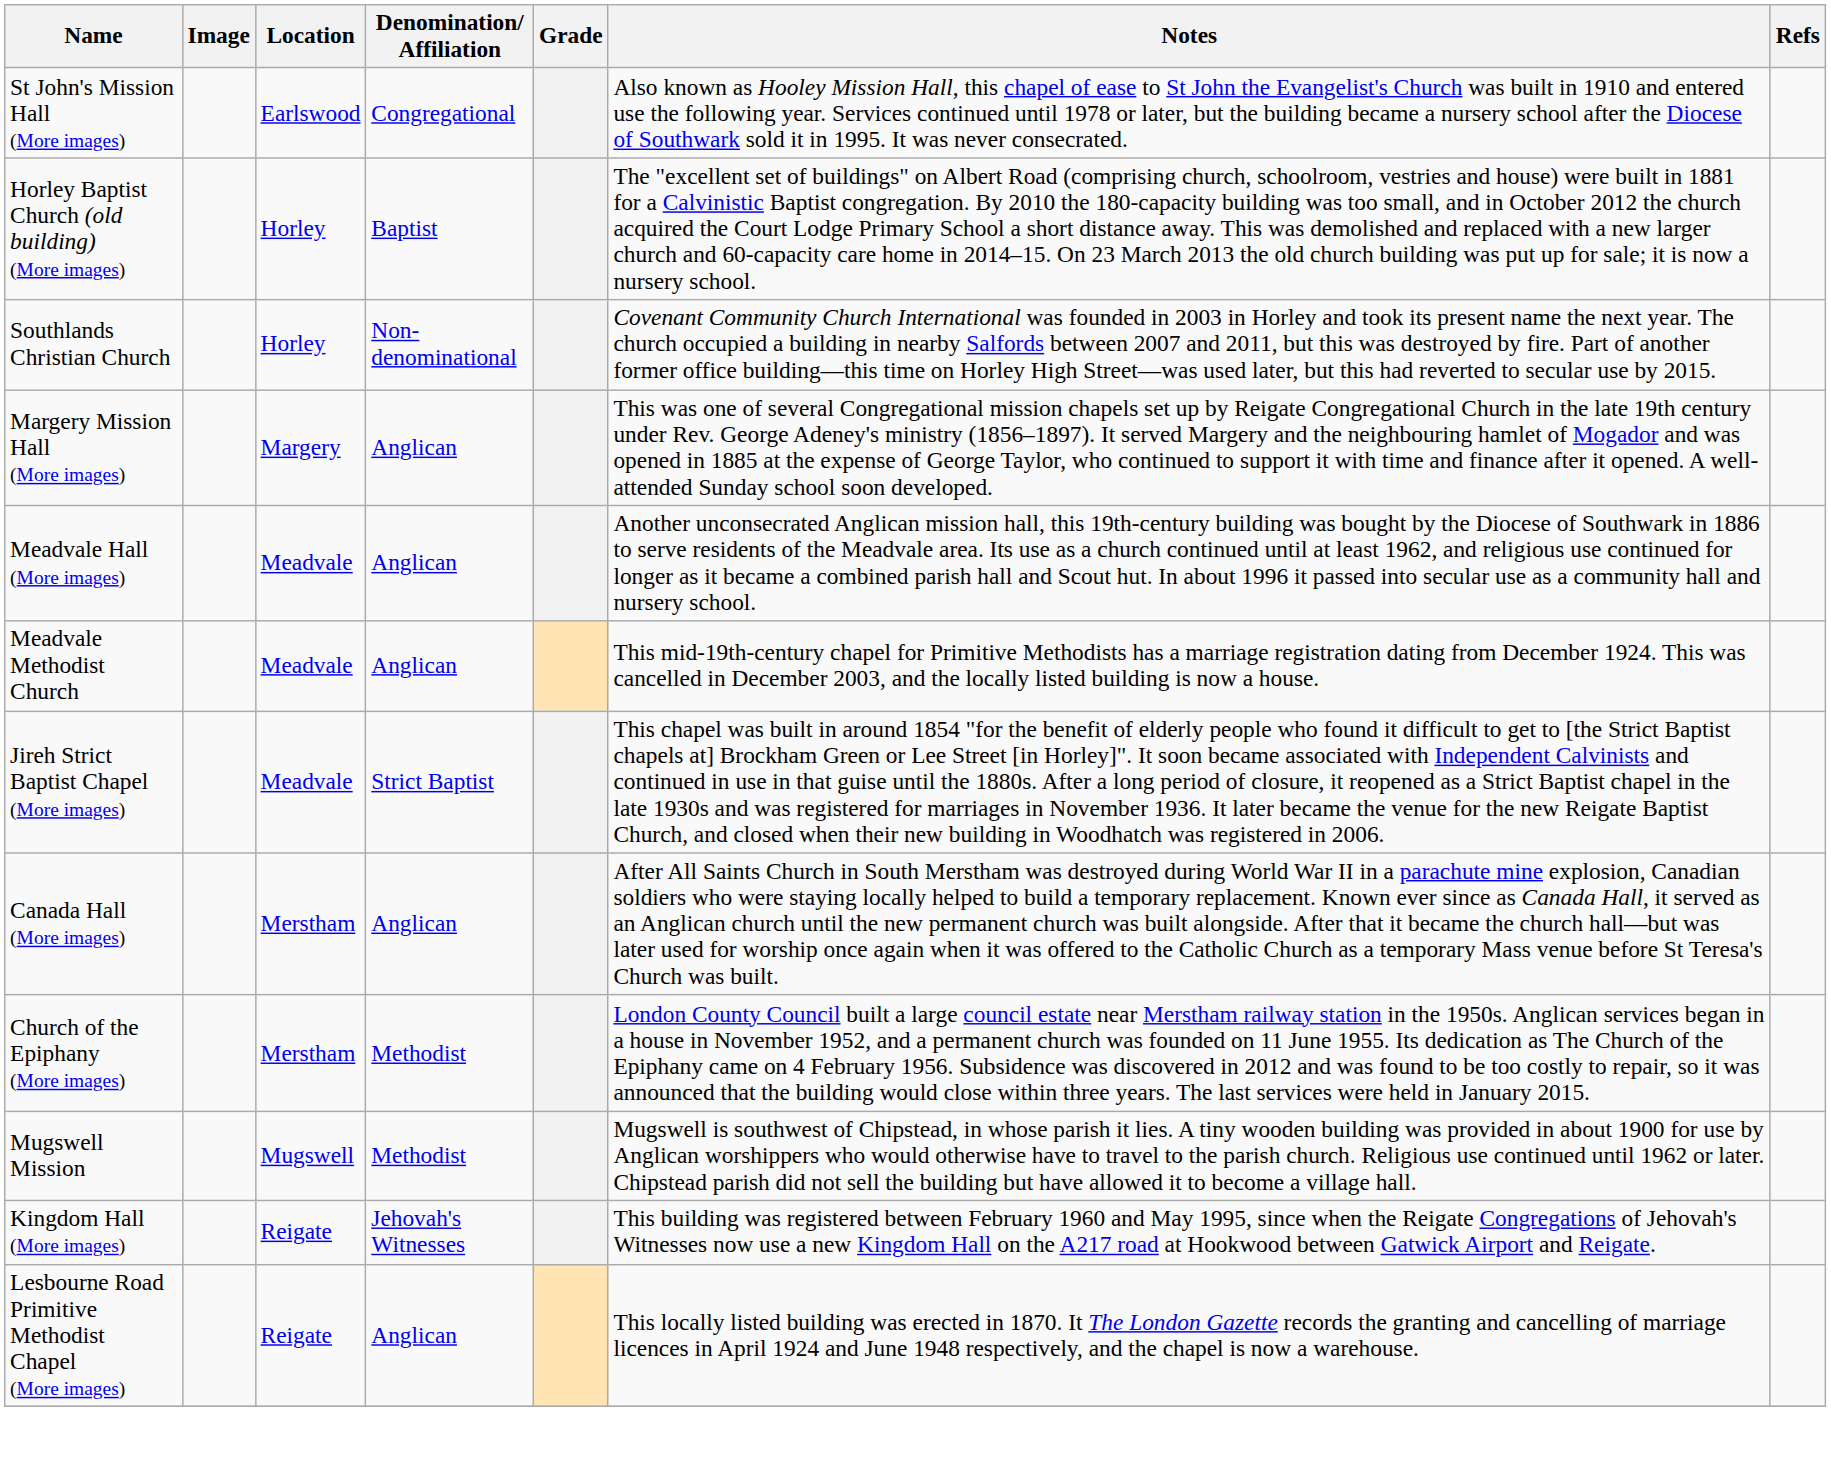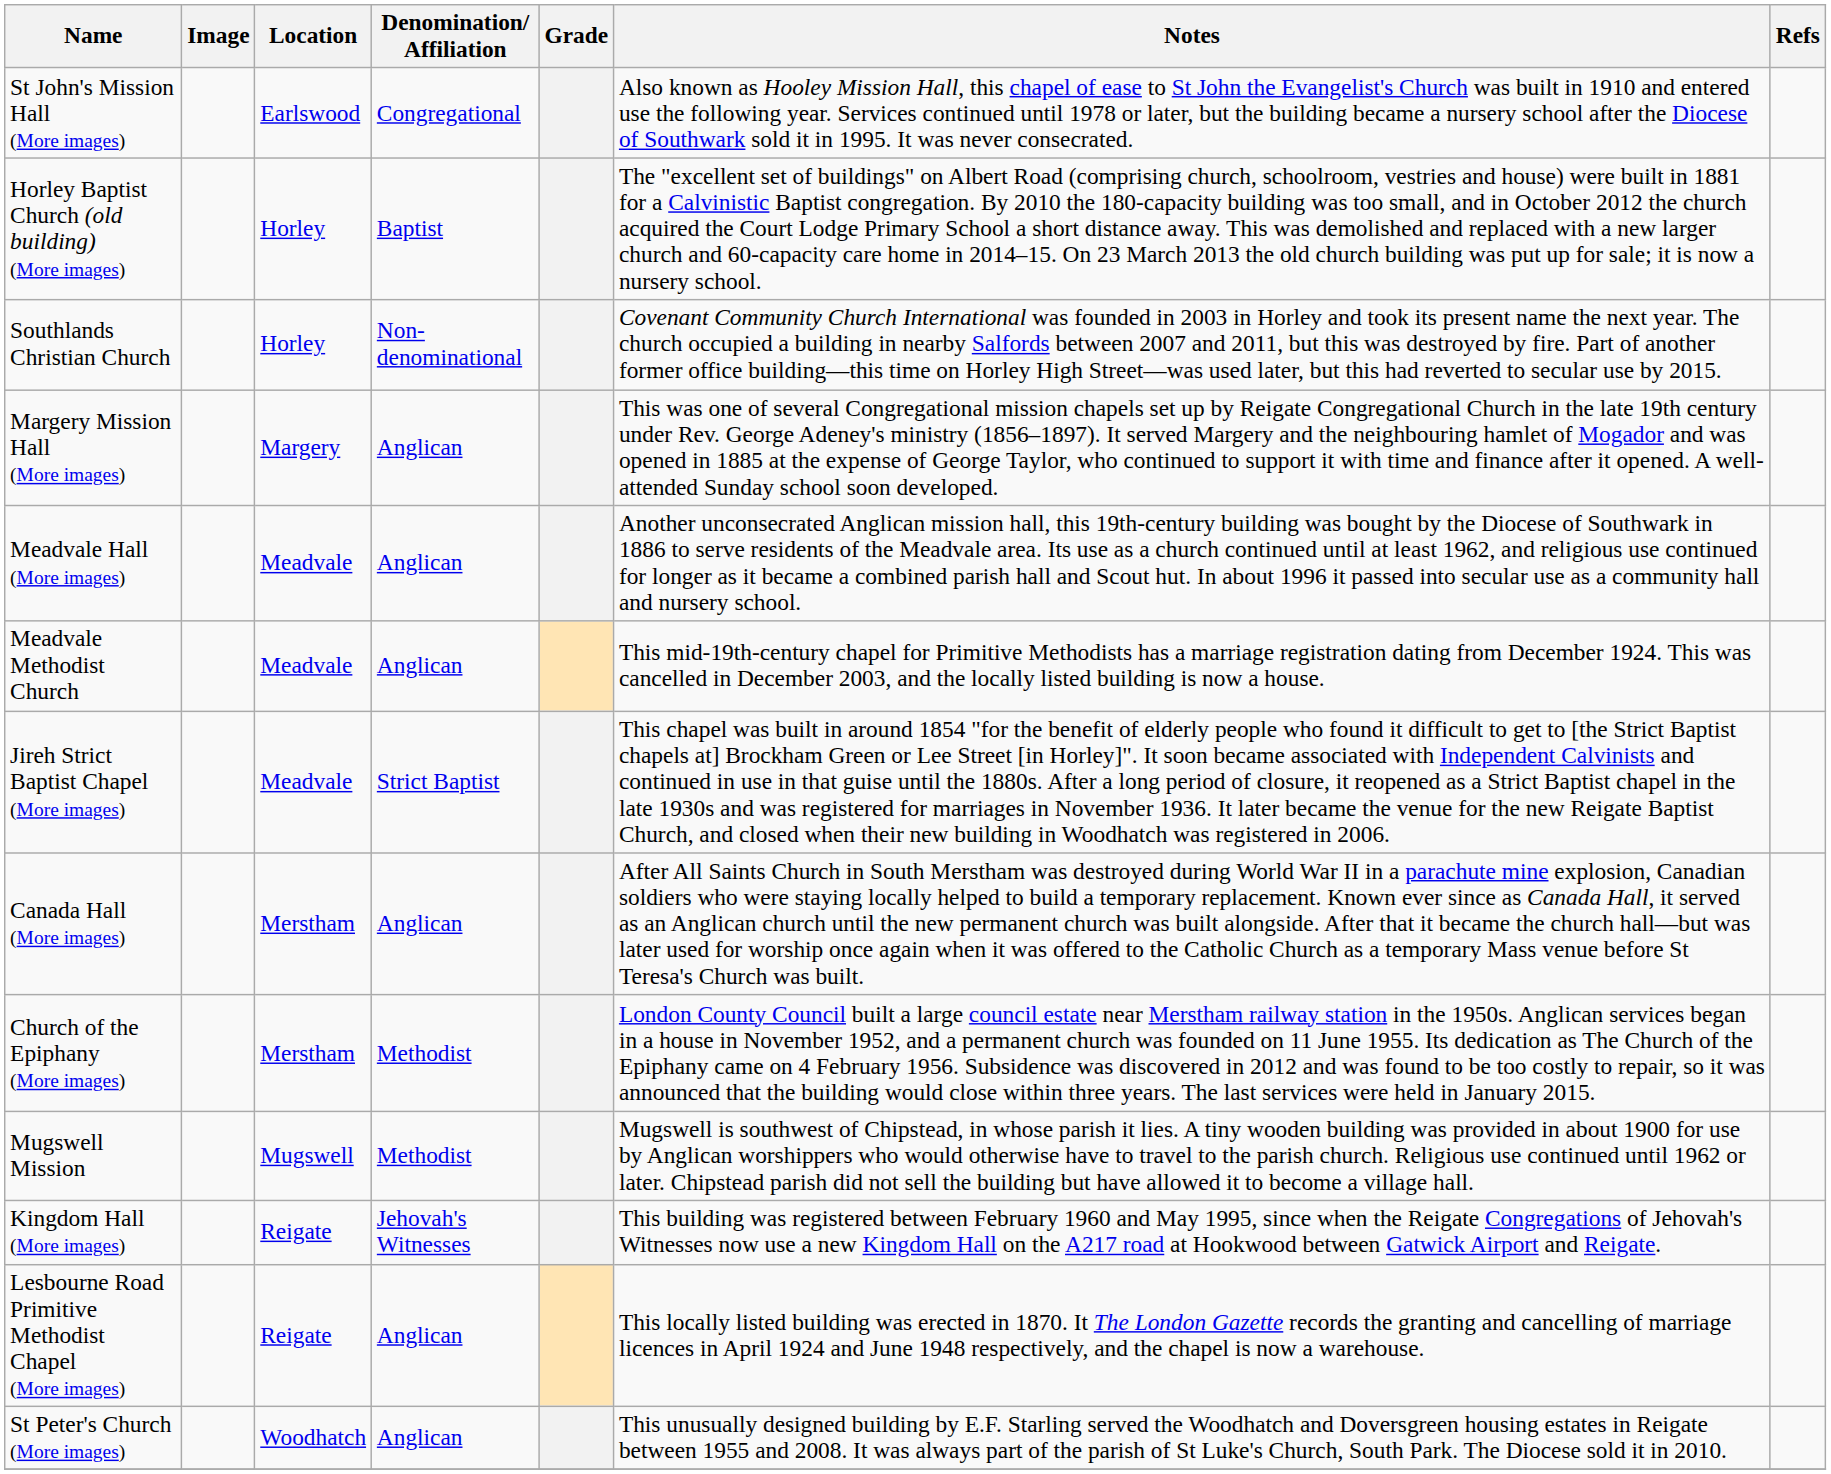+ row: St Peter's Church (More images) | Woodhatch | Anglican | This unusually designed building by E.F. Starling served the Woodhatch and Doversgreen housing estates in Reigate between 1955 and 2008. It was always part of the parish of St Luke's Church, South Park. The Diocese sold it in 2010.
